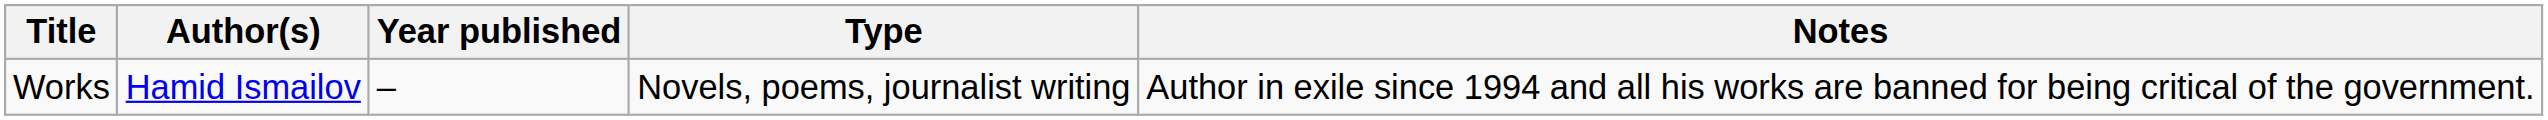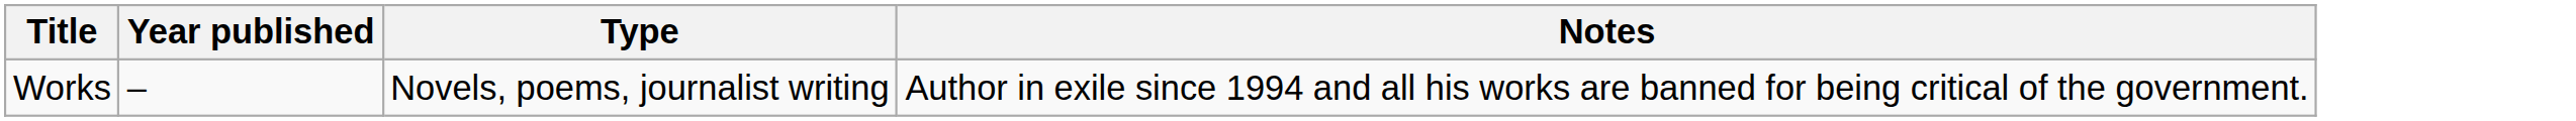- column: Author(s) | Hamid Ismailov
